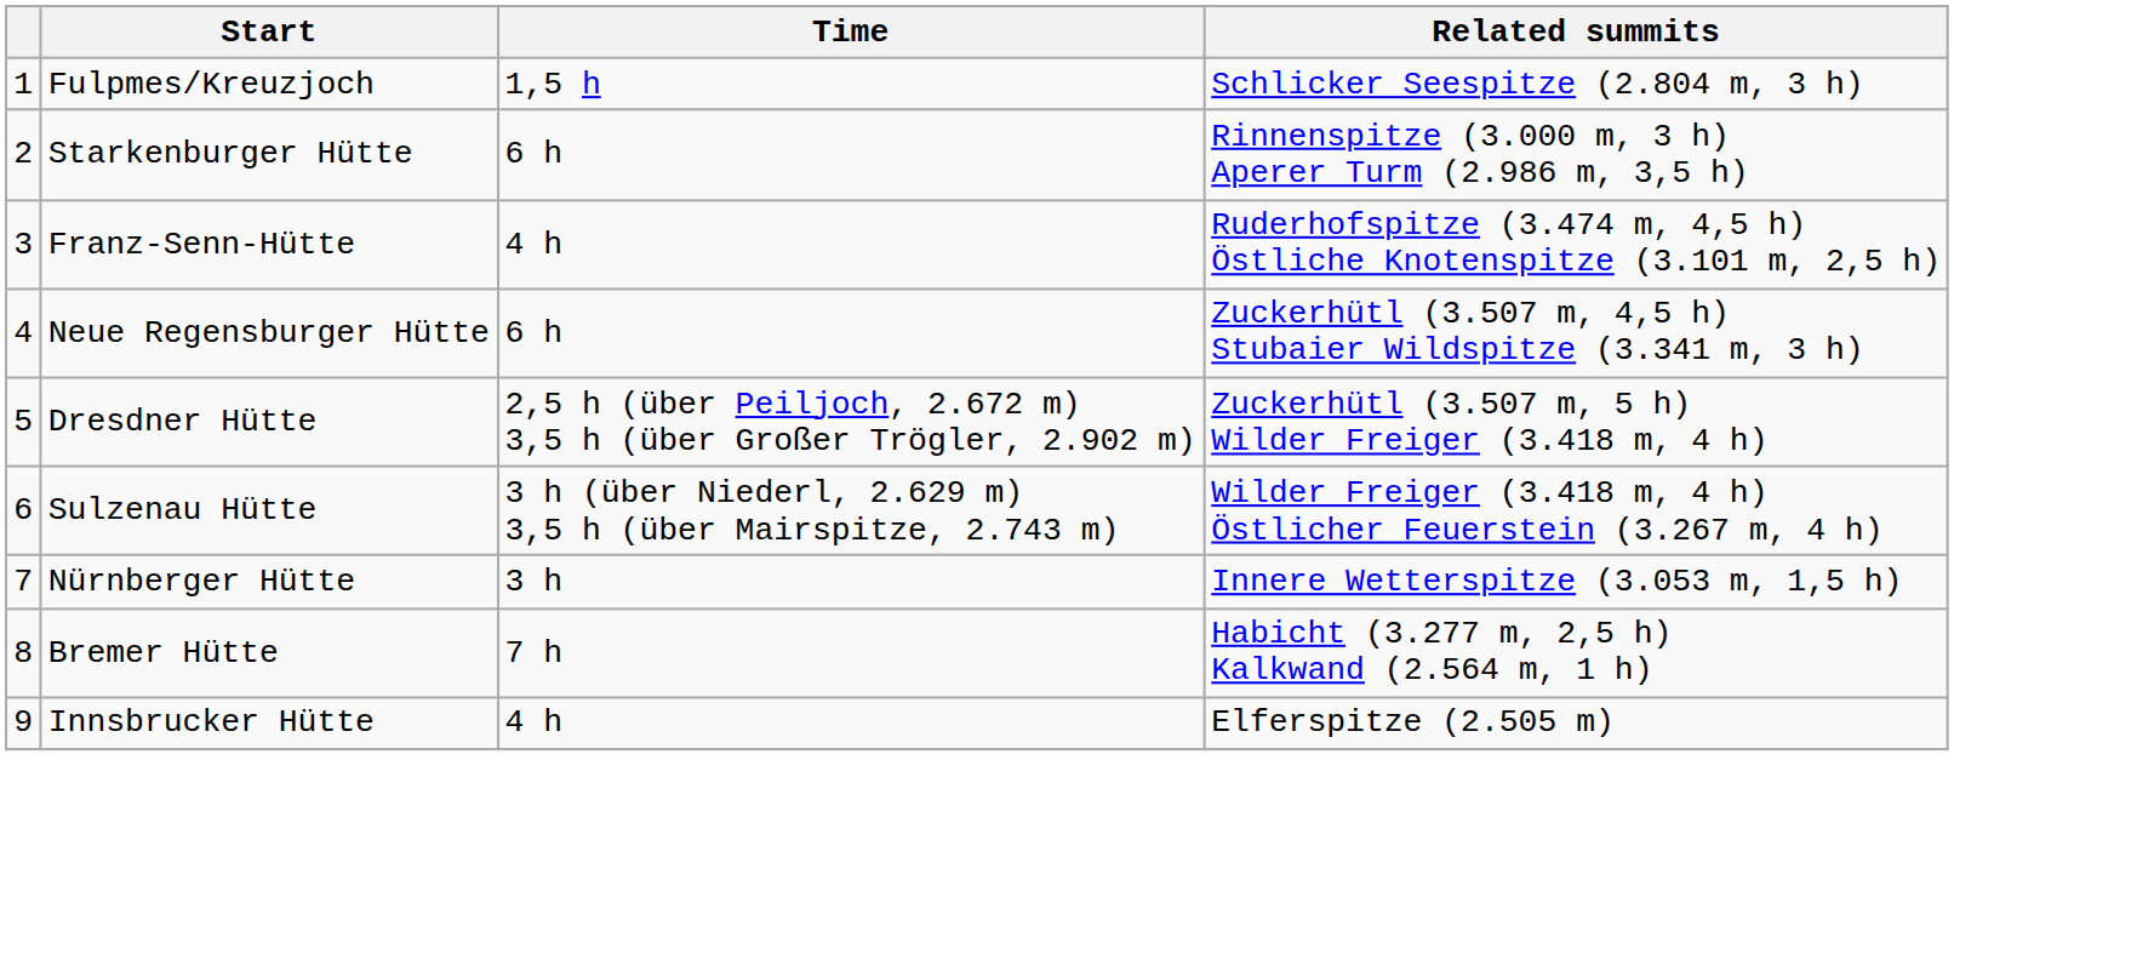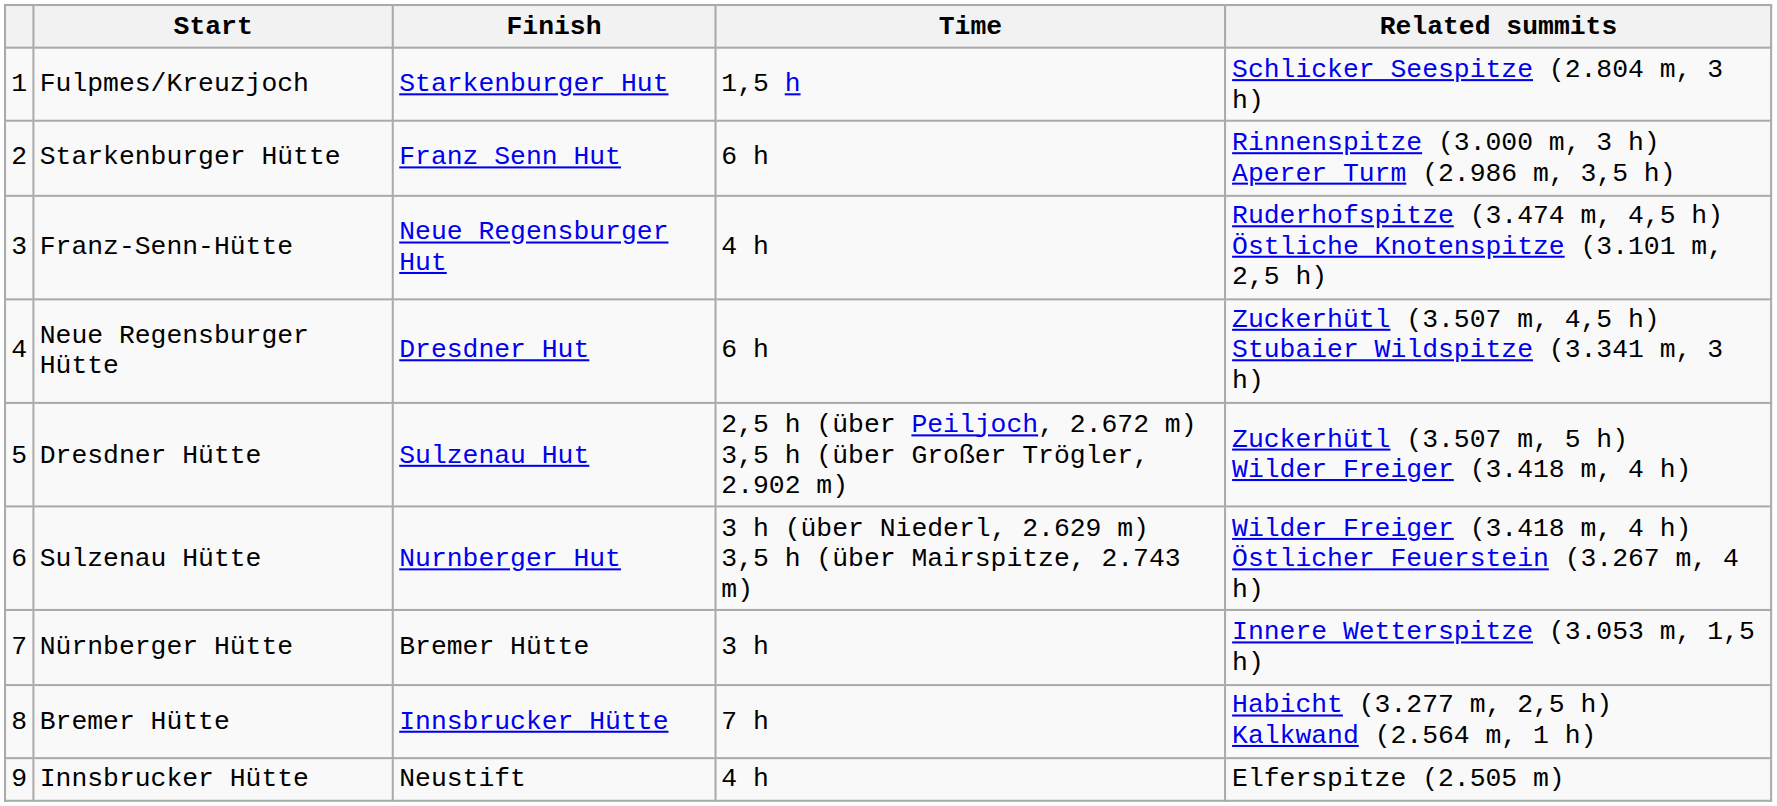+ column: Finish | Starkenburger Hut | Franz Senn Hut | Neue Regensburger Hut | Dresdner Hut | Sulzenau Hut | Nurnberger Hut | Bremer Hütte | Innsbrucker Hütte | Neustift
